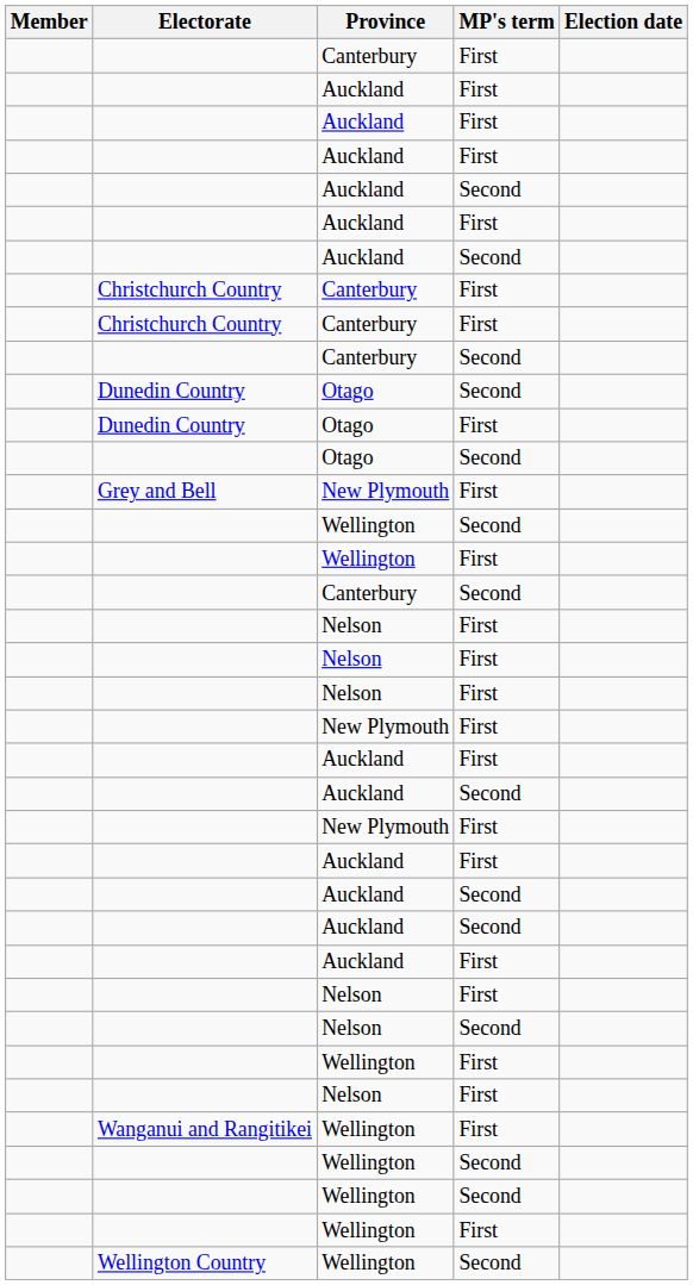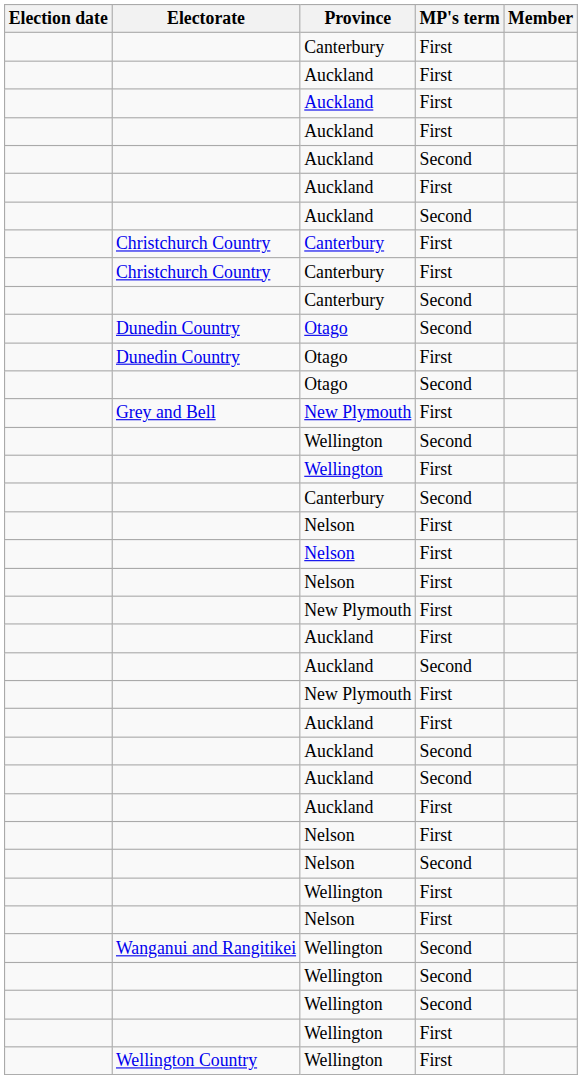columns swapped: Member <-> Election date
Wanganui and Rangitikei | MP's term: First -> Second
Wellington Country | MP's term: Second -> First
